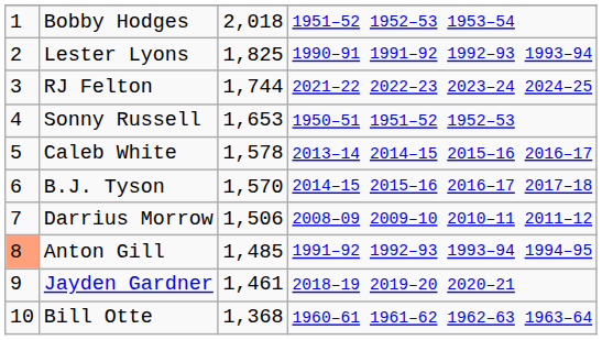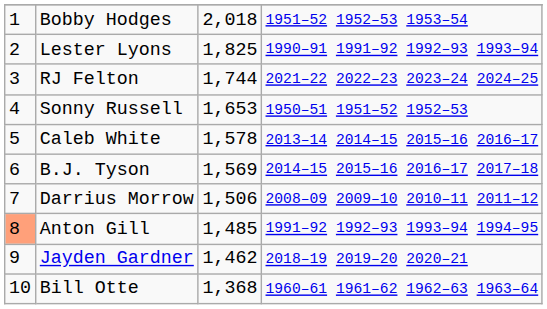B.J. Tyson | column 3: 1,570 -> 1,569
Jayden Gardner | column 3: 1,461 -> 1,462
